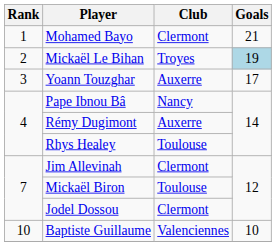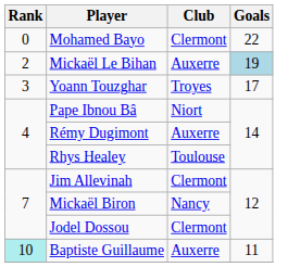Mohamed Bayo | Rank: 1 -> 0
Mohamed Bayo | Goals: 21 -> 22
Mickaël Le Bihan | Club: Troyes -> Auxerre
Yoann Touzghar | Club: Auxerre -> Troyes
Pape Ibnou Bâ | Club: Nancy -> Niort
Mickaël Biron | Club: Toulouse -> Nancy
Baptiste Guillaume | Rank: no background -> paleturquoise background
Baptiste Guillaume | Club: Valenciennes -> Auxerre
Baptiste Guillaume | Goals: 10 -> 11
